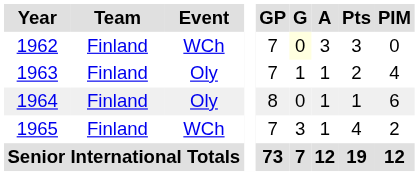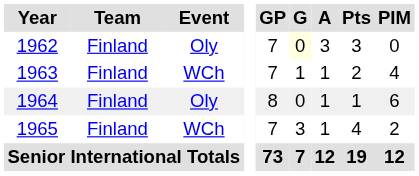1962 | Event: WCh -> Oly
1963 | Event: Oly -> WCh
